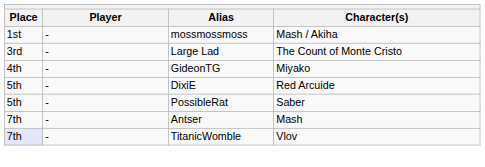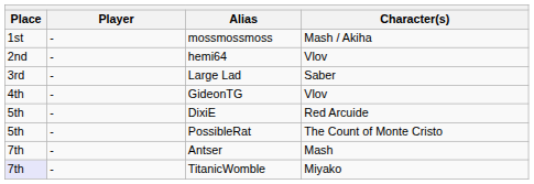+ row: 2nd | - | hemi64 | Vlov
Large Lad | Character(s): The Count of Monte Cristo -> Saber
GideonTG | Character(s): Miyako -> Vlov
PossibleRat | Character(s): Saber -> The Count of Monte Cristo
TitanicWomble | Character(s): Vlov -> Miyako
